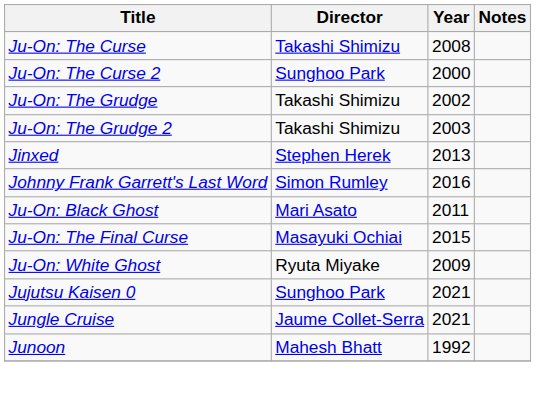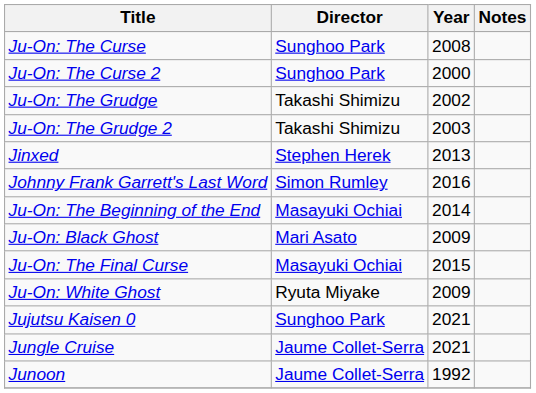Ju-On: The Curse | Director: Takashi Shimizu -> Sunghoo Park
+ row: Ju-On: The Beginning of the End | Masayuki Ochiai | 2014
Ju-On: Black Ghost | Year: 2011 -> 2009
Junoon | Director: Mahesh Bhatt -> Jaume Collet-Serra
